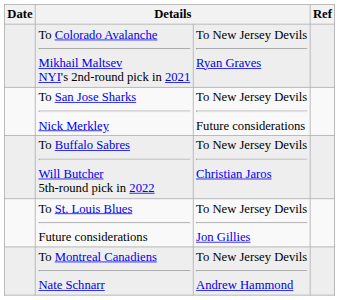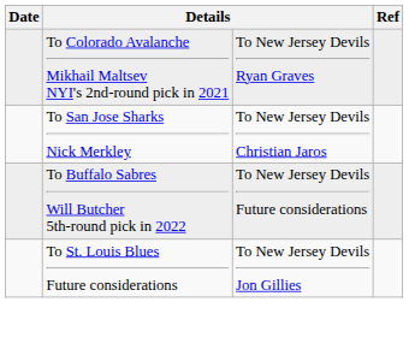To San Jose Sharks Nick Merkley | column 3: To New Jersey Devils Future considerations -> To New Jersey Devils Christian Jaros
To Buffalo Sabres Will Butcher 5th-round pick in 2022 | column 3: To New Jersey Devils Christian Jaros -> To New Jersey Devils Future considerations
- row: To Montreal Canadiens Nate Schnarr | To New Jersey Devils Andrew Hammond
